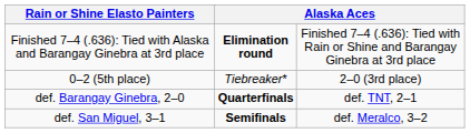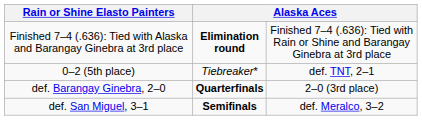0–2 (5th place) | column 4: 2–0 (3rd place) -> def. TNT, 2–1
def. Barangay Ginebra, 2–0 | column 4: def. TNT, 2–1 -> 2–0 (3rd place)
